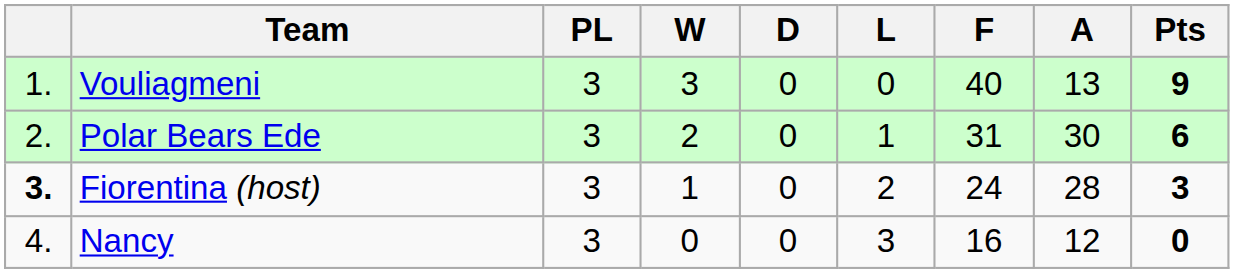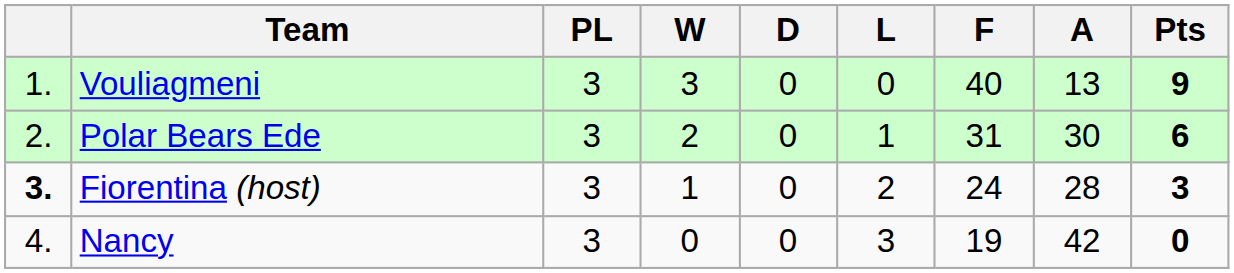Nancy | F: 16 -> 19
Nancy | A: 12 -> 42
